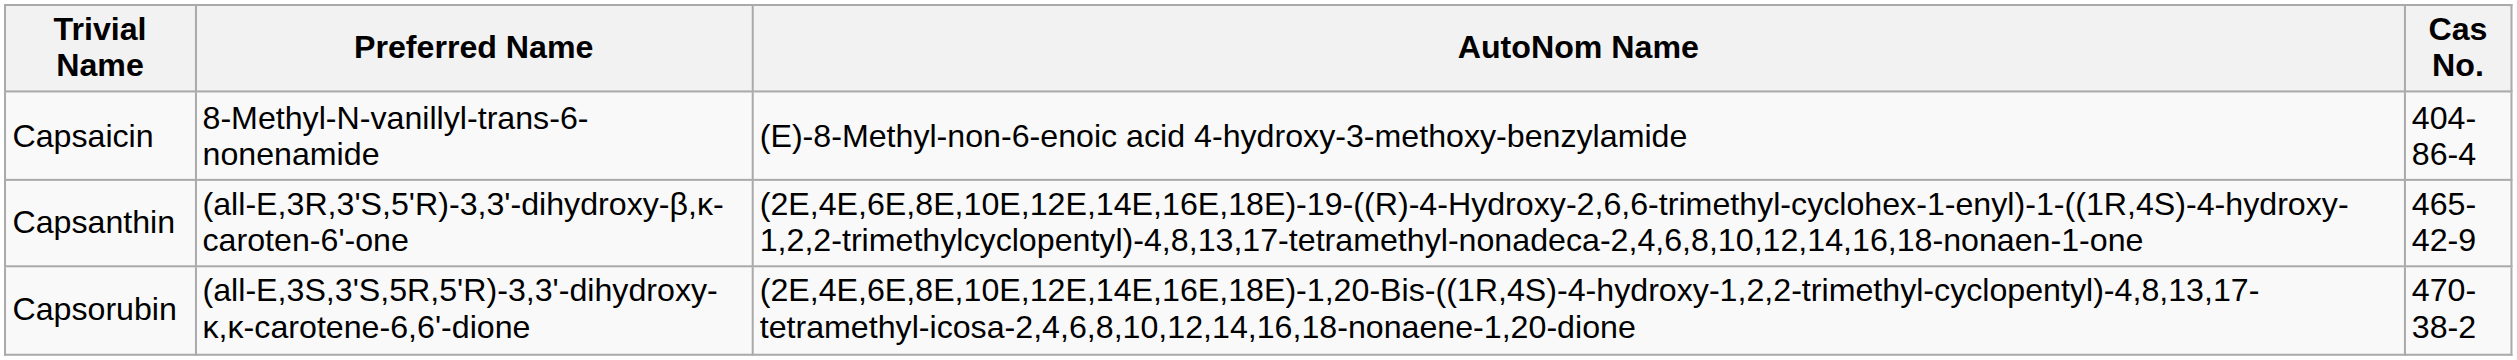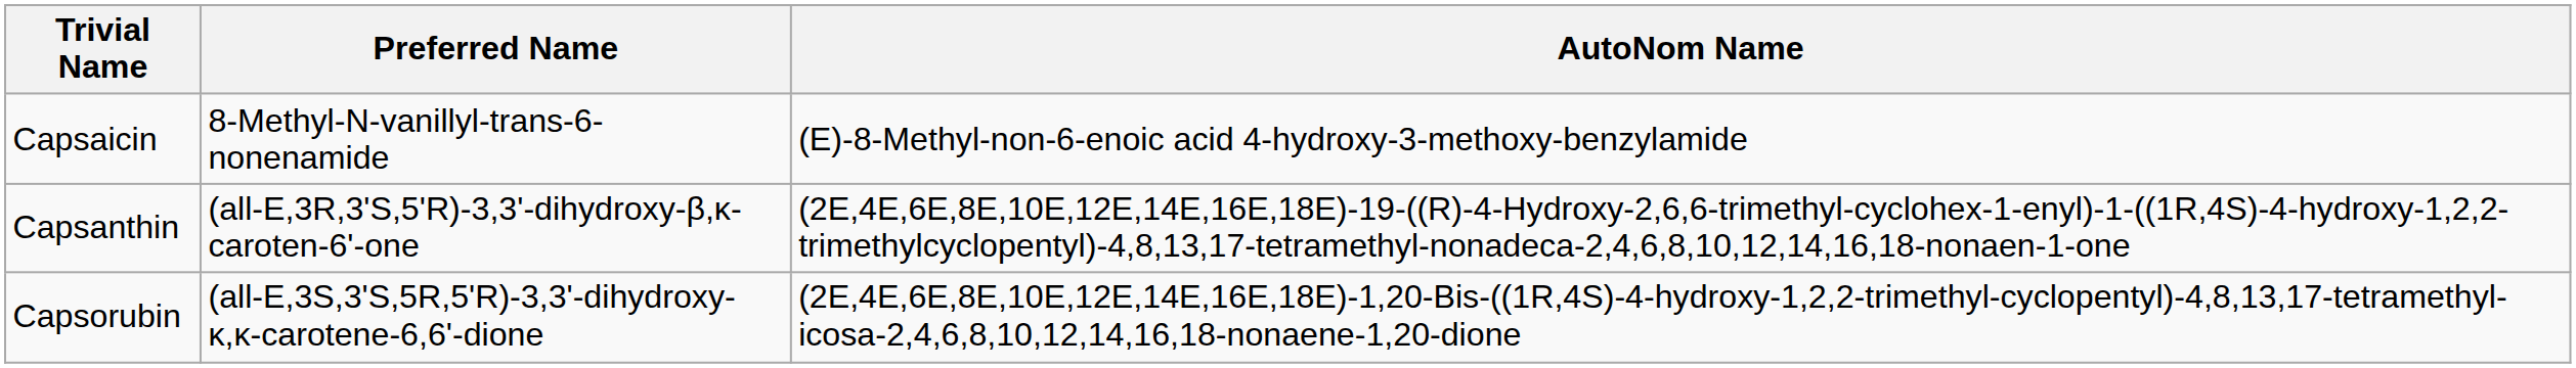- column: Cas No. | 404-86-4 | 465-42-9 | 470-38-2
